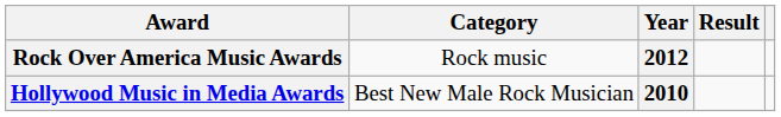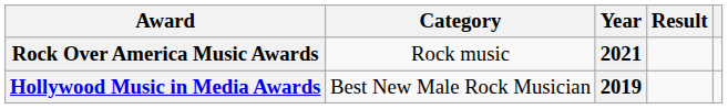Rock Over America Music Awards | Year: 2012 -> 2021
Hollywood Music in Media Awards | Year: 2010 -> 2019
